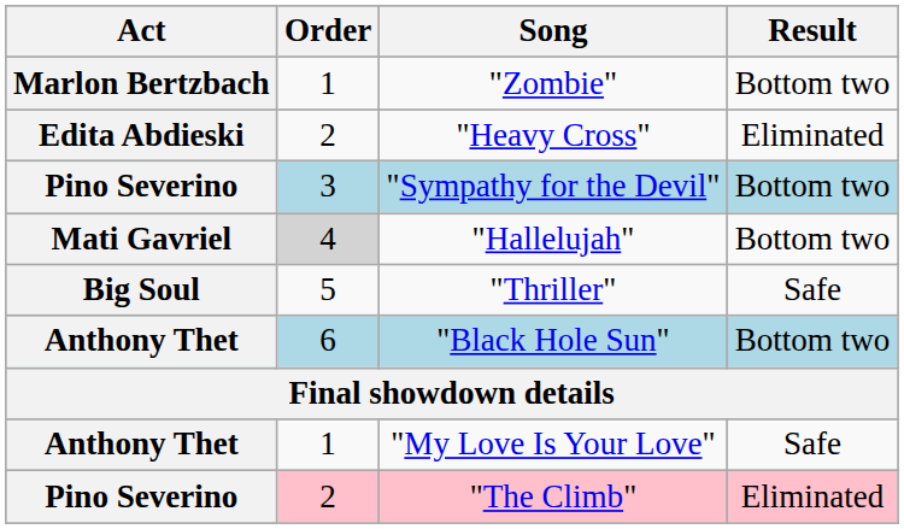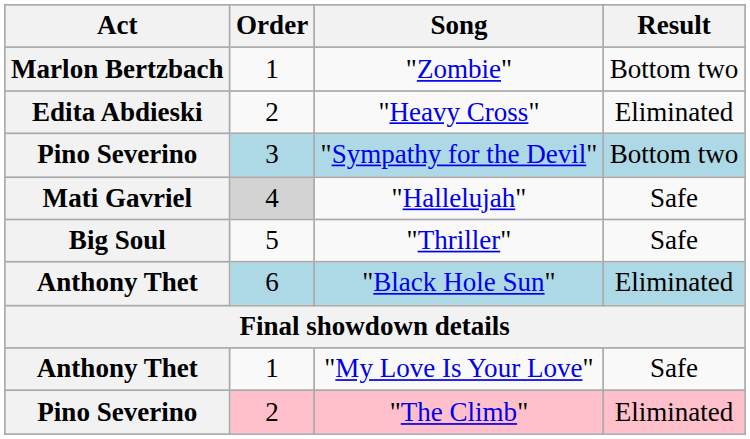"Hallelujah" | Result: Bottom two -> Safe
"Black Hole Sun" | Result: Bottom two -> Eliminated
